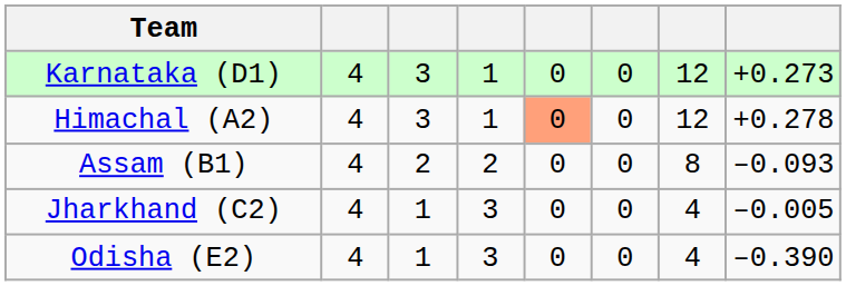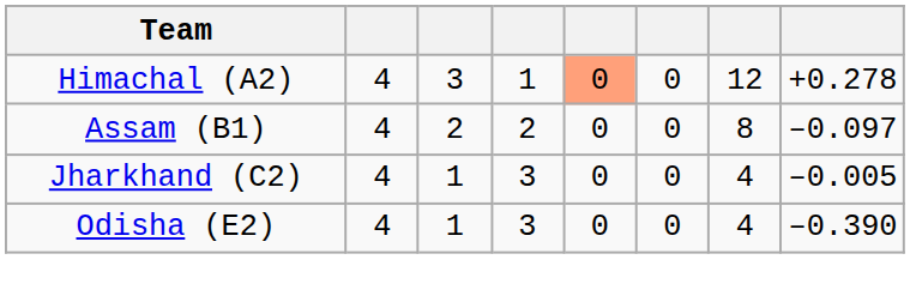- row: Karnataka (D1) | 4 | 3 | 1 | 0 | 0 | 12 | +0.273
Assam (B1) | column 8: –0.093 -> –0.097
